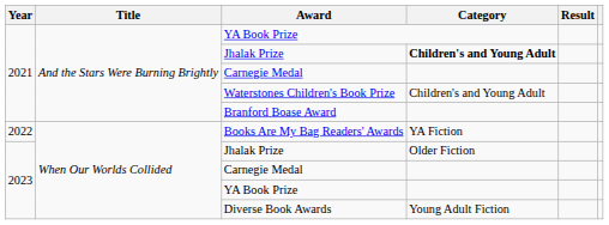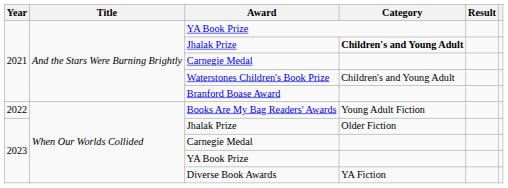Books Are My Bag Readers' Awards | Category: YA Fiction -> Young Adult Fiction
Diverse Book Awards | Category: Young Adult Fiction -> YA Fiction
